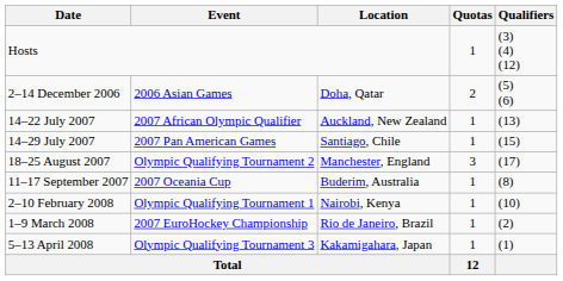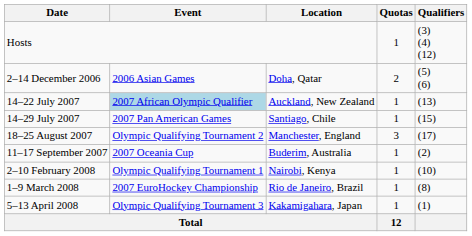14–22 July 2007 | Event: no background -> lightblue background
11–17 September 2007 | Qualifiers: (8) -> (2)
1–9 March 2008 | Qualifiers: (2) -> (8)
